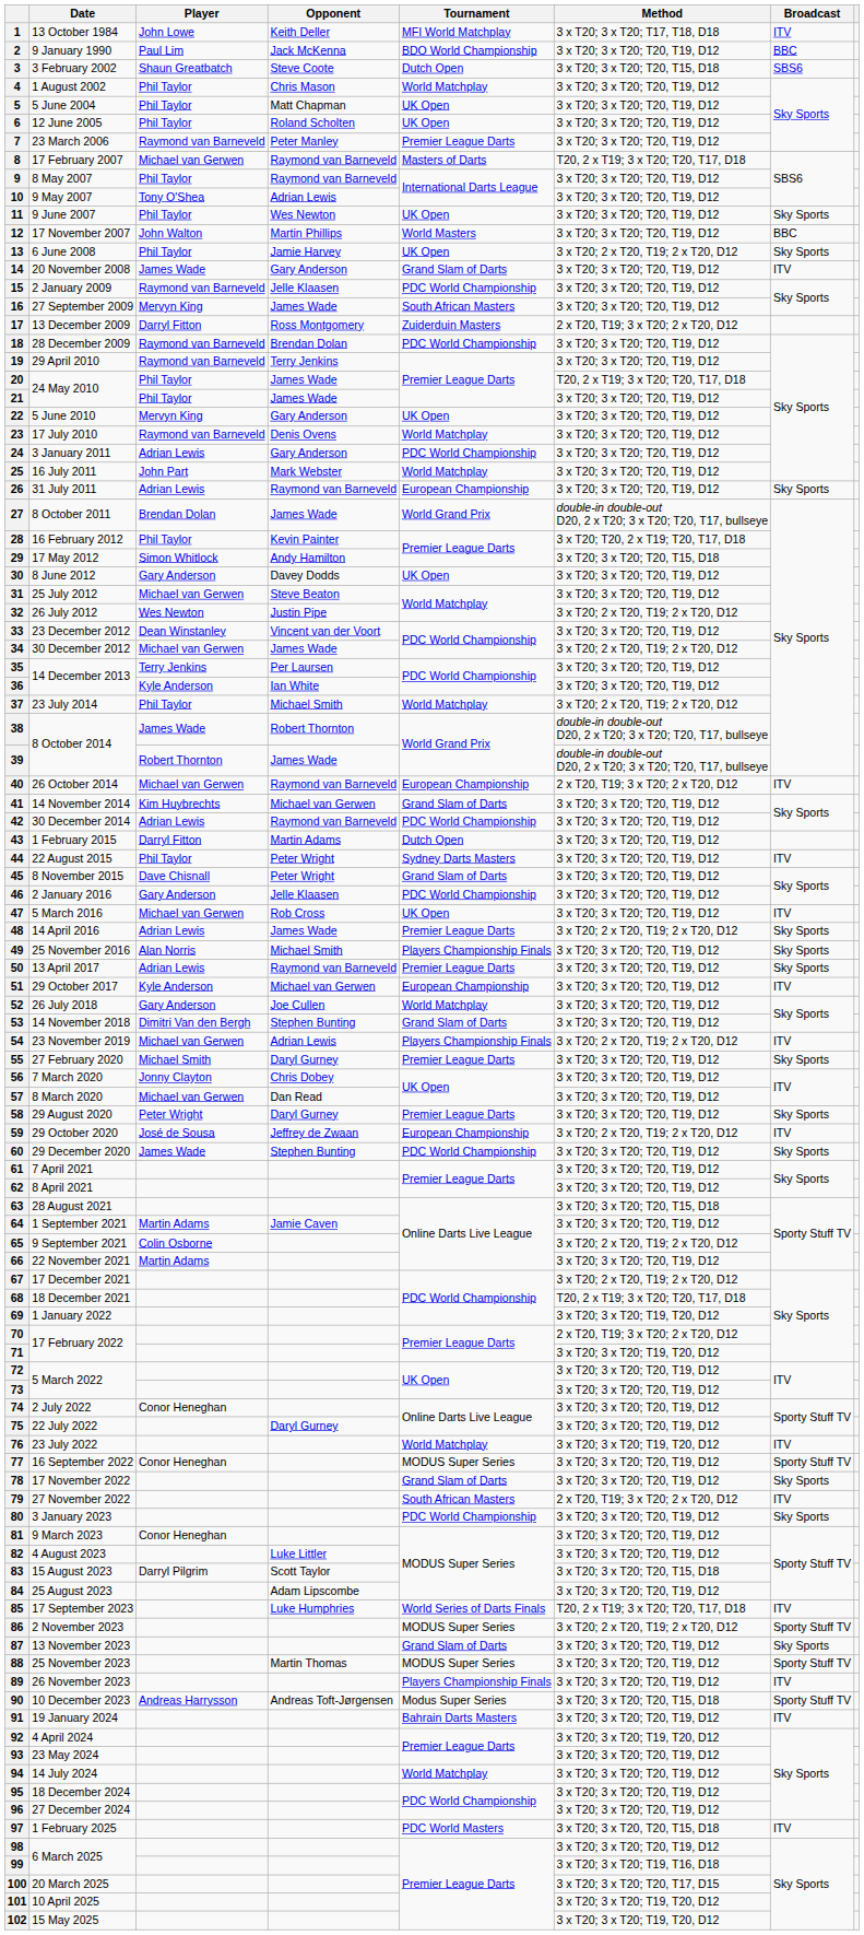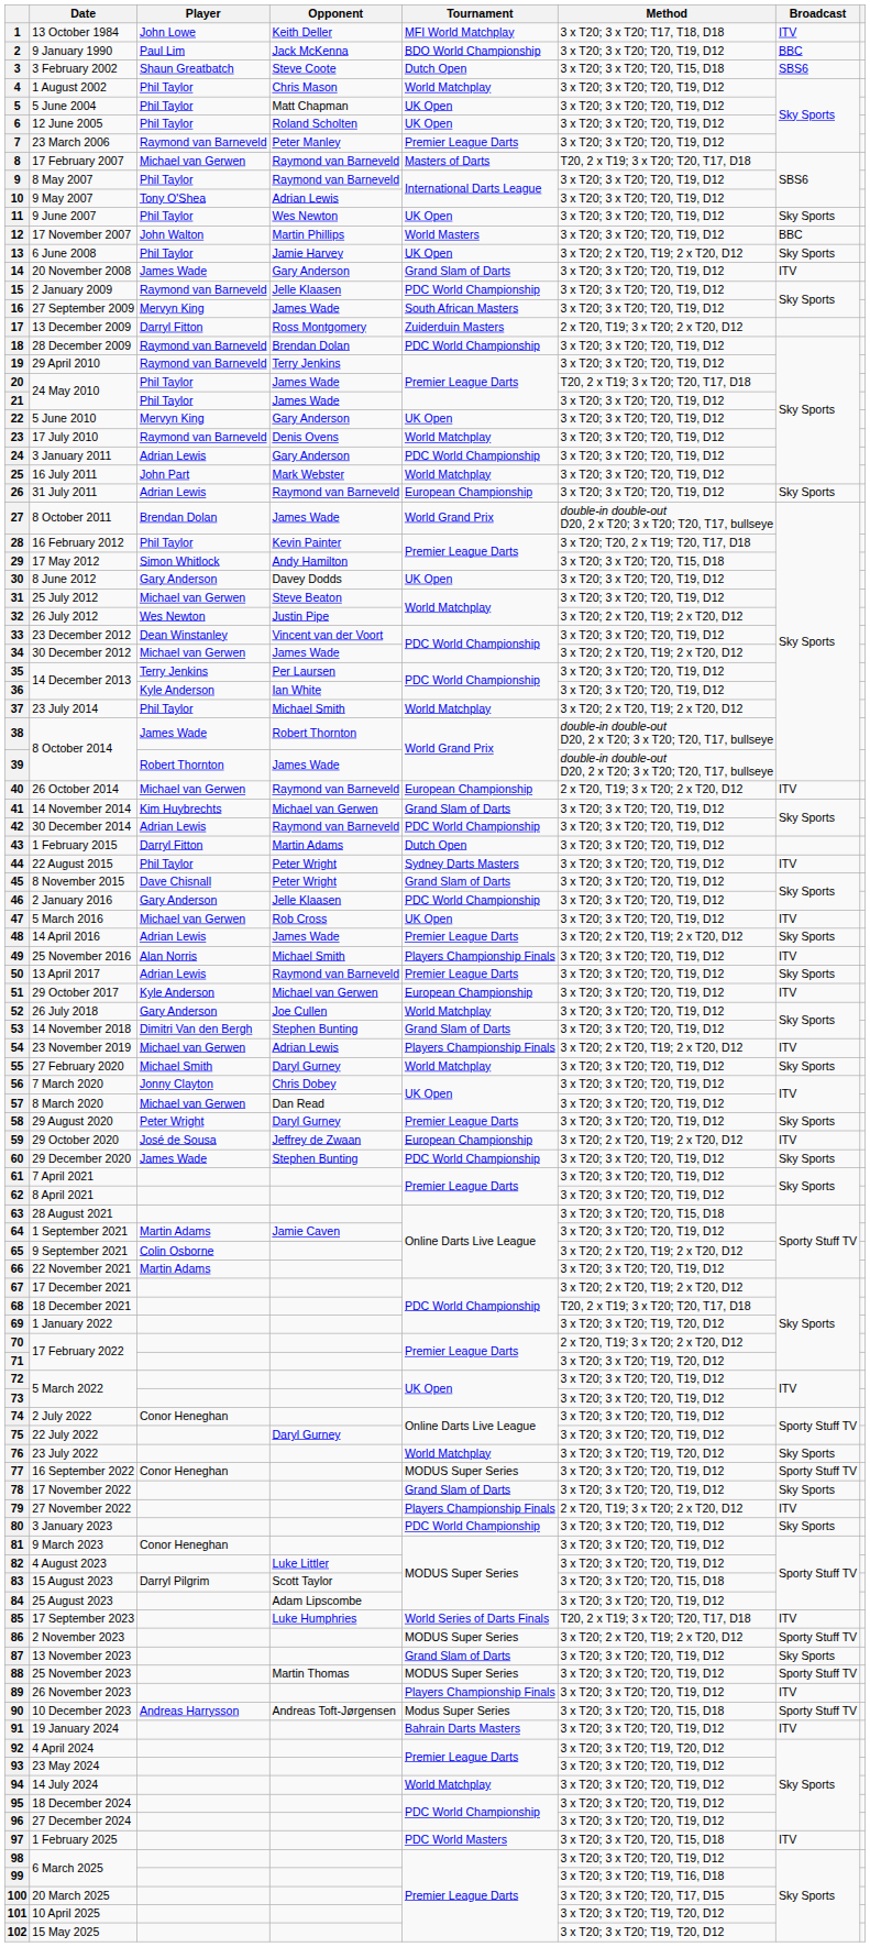49 | Broadcast: Sky Sports -> ITV
55 | Tournament: Premier League Darts -> World Matchplay
76 | Broadcast: ITV -> Sky Sports
79 | Tournament: South African Masters -> Players Championship Finals
